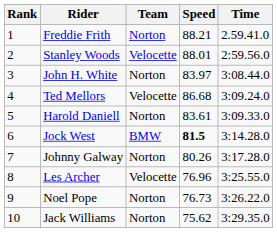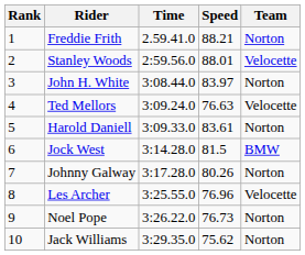columns swapped: Team <-> Time
Ted Mellors | Speed: 86.68 -> 76.63
Jock West | Speed: bold -> normal
